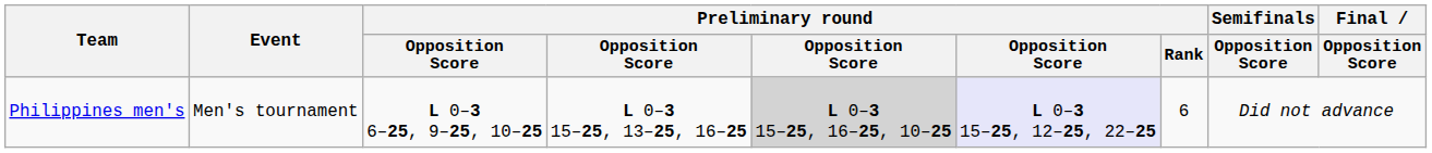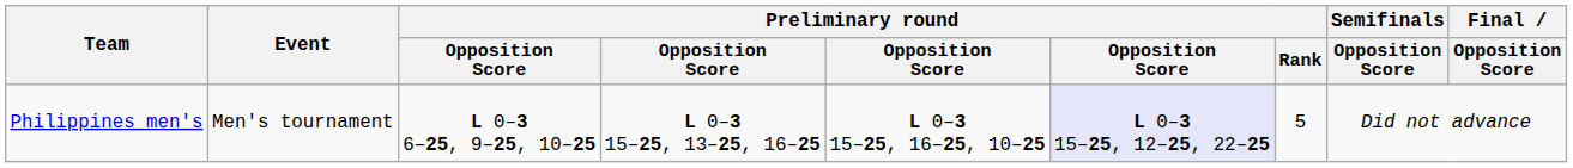Philippines men's | column 5: lightgrey background -> no background
Philippines men's | Preliminary round / Rank: 6 -> 5
